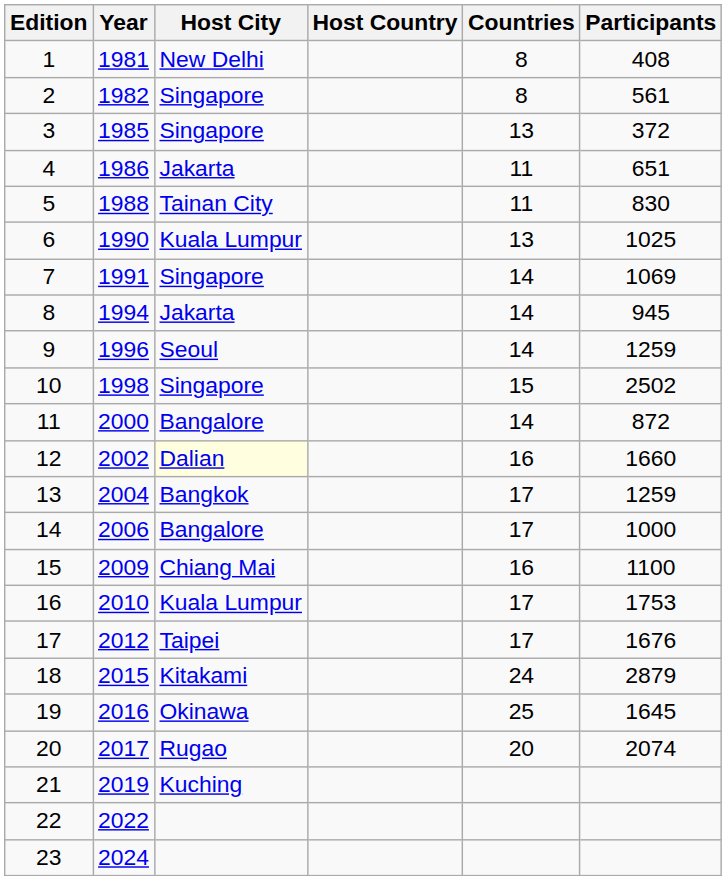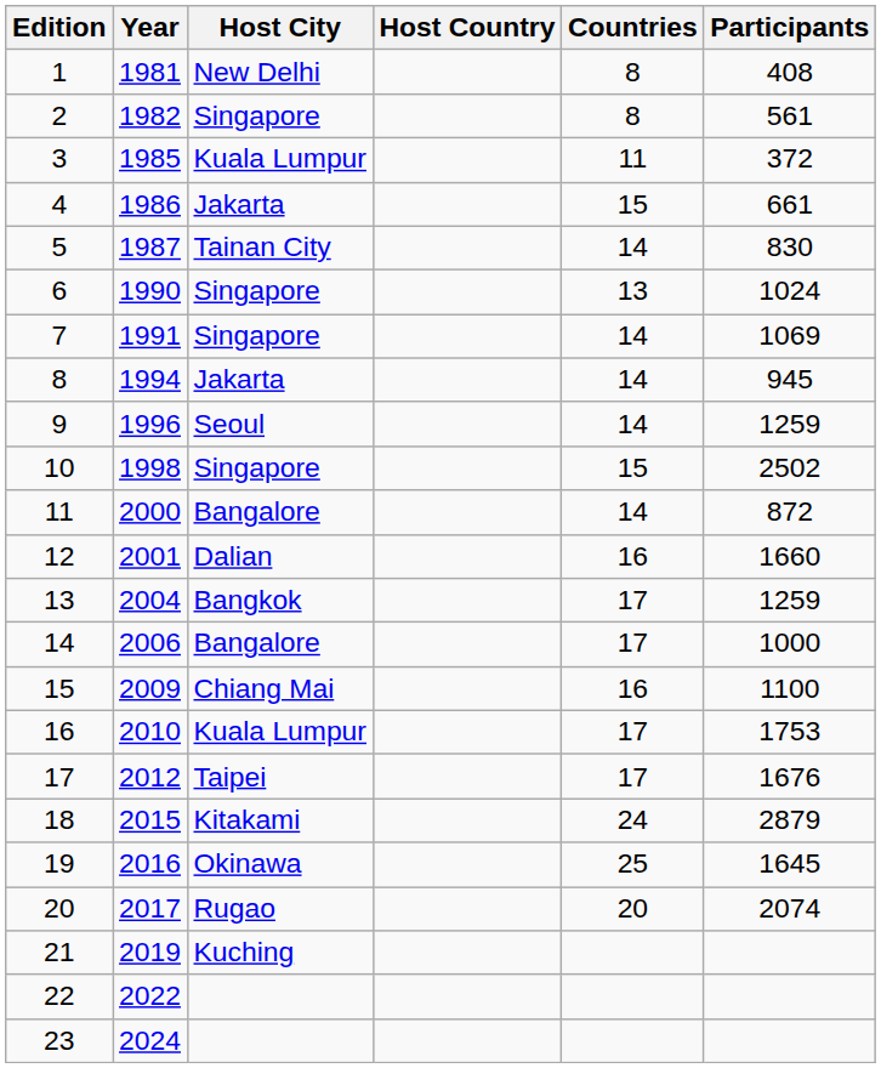3 | Host City: Singapore -> Kuala Lumpur
3 | Countries: 13 -> 11
4 | Countries: 11 -> 15
4 | Participants: 651 -> 661
5 | Year: 1988 -> 1987
5 | Countries: 11 -> 14
6 | Host City: Kuala Lumpur -> Singapore
6 | Participants: 1025 -> 1024
12 | Year: 2002 -> 2001
12 | Host City: lightyellow background -> no background
